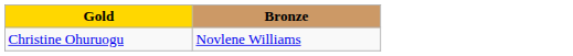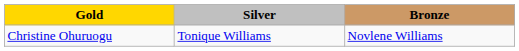+ column: Silver | Tonique Williams
